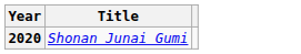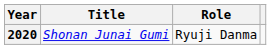+ column: Role | Ryuji Danma
